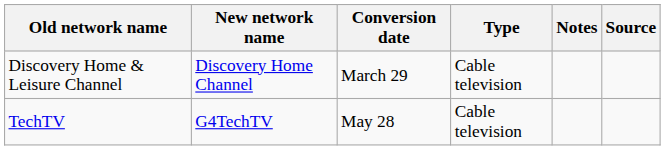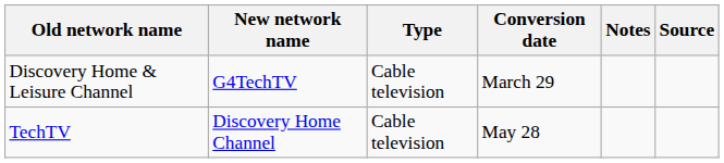columns swapped: Type <-> Conversion date
Discovery Home & Leisure Channel | New network name: Discovery Home Channel -> G4TechTV
TechTV | New network name: G4TechTV -> Discovery Home Channel
